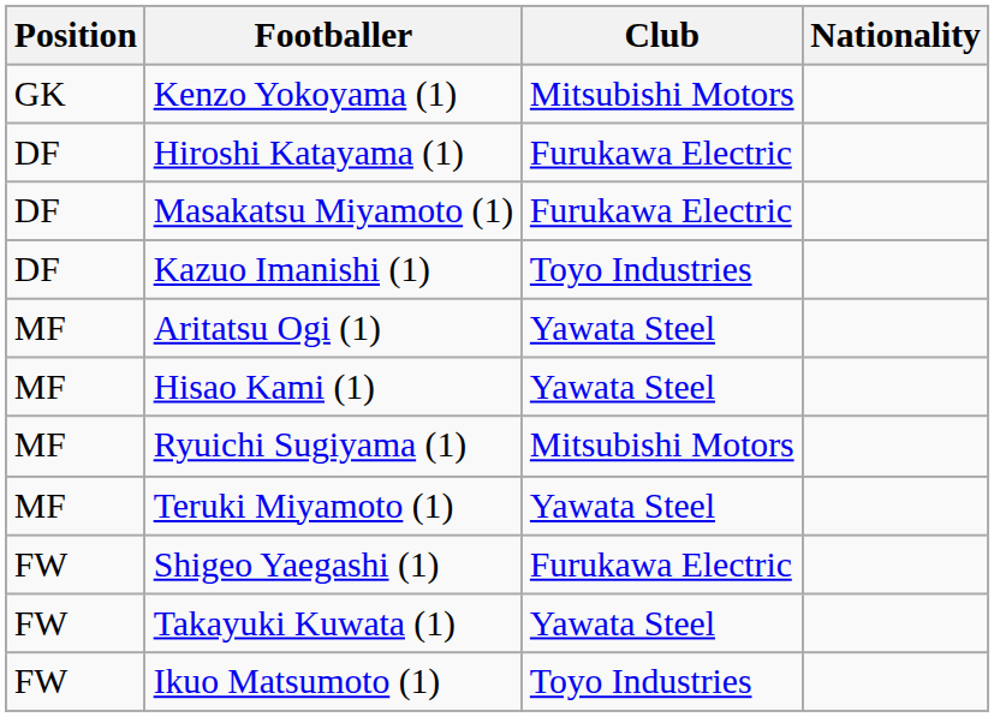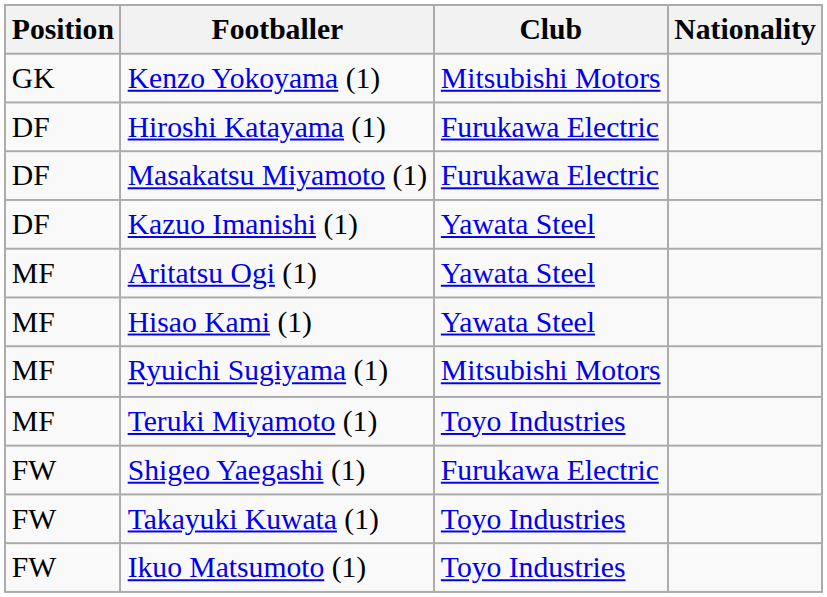Kazuo Imanishi (1) | Club: Toyo Industries -> Yawata Steel
Teruki Miyamoto (1) | Club: Yawata Steel -> Toyo Industries
Takayuki Kuwata (1) | Club: Yawata Steel -> Toyo Industries
